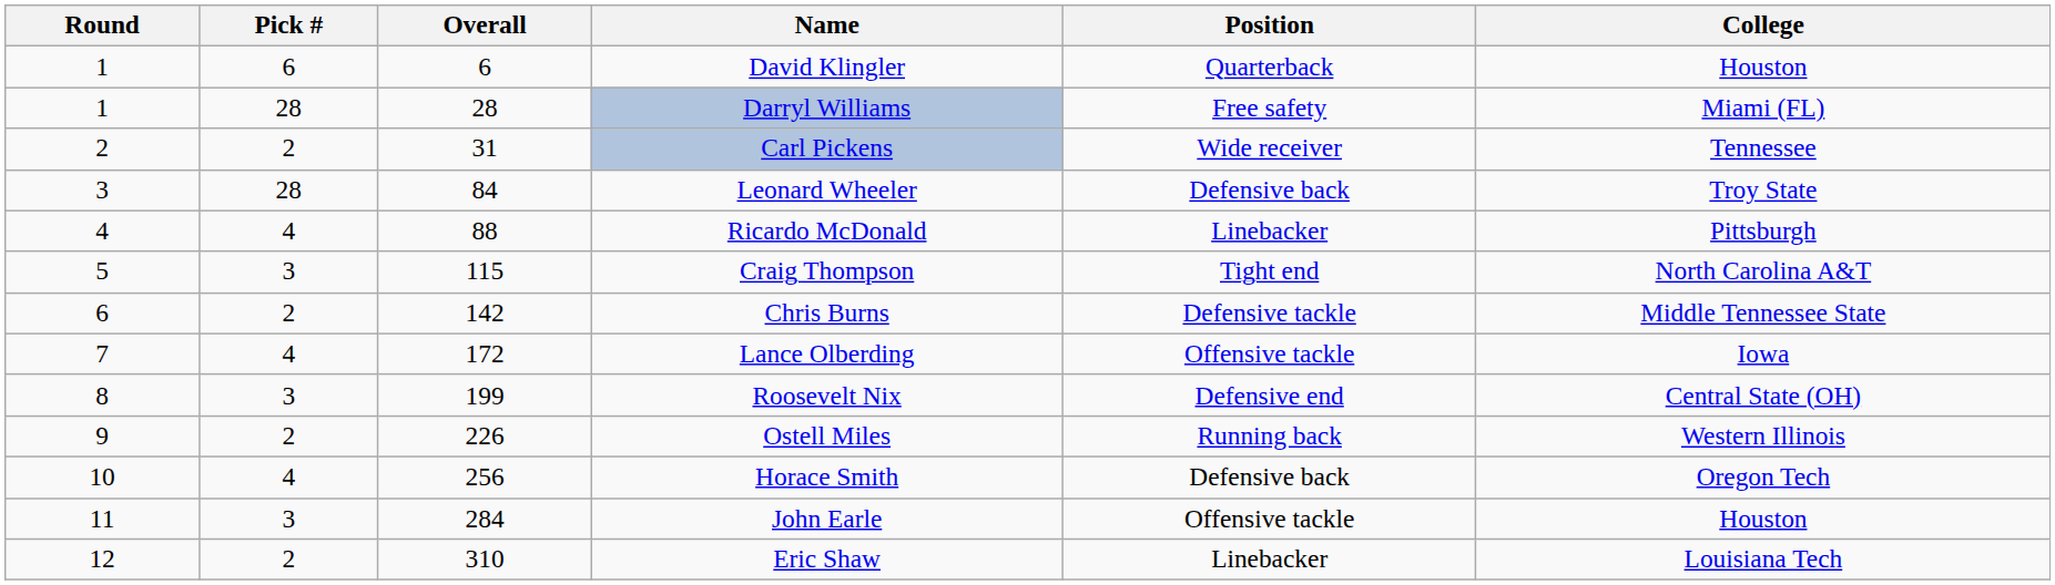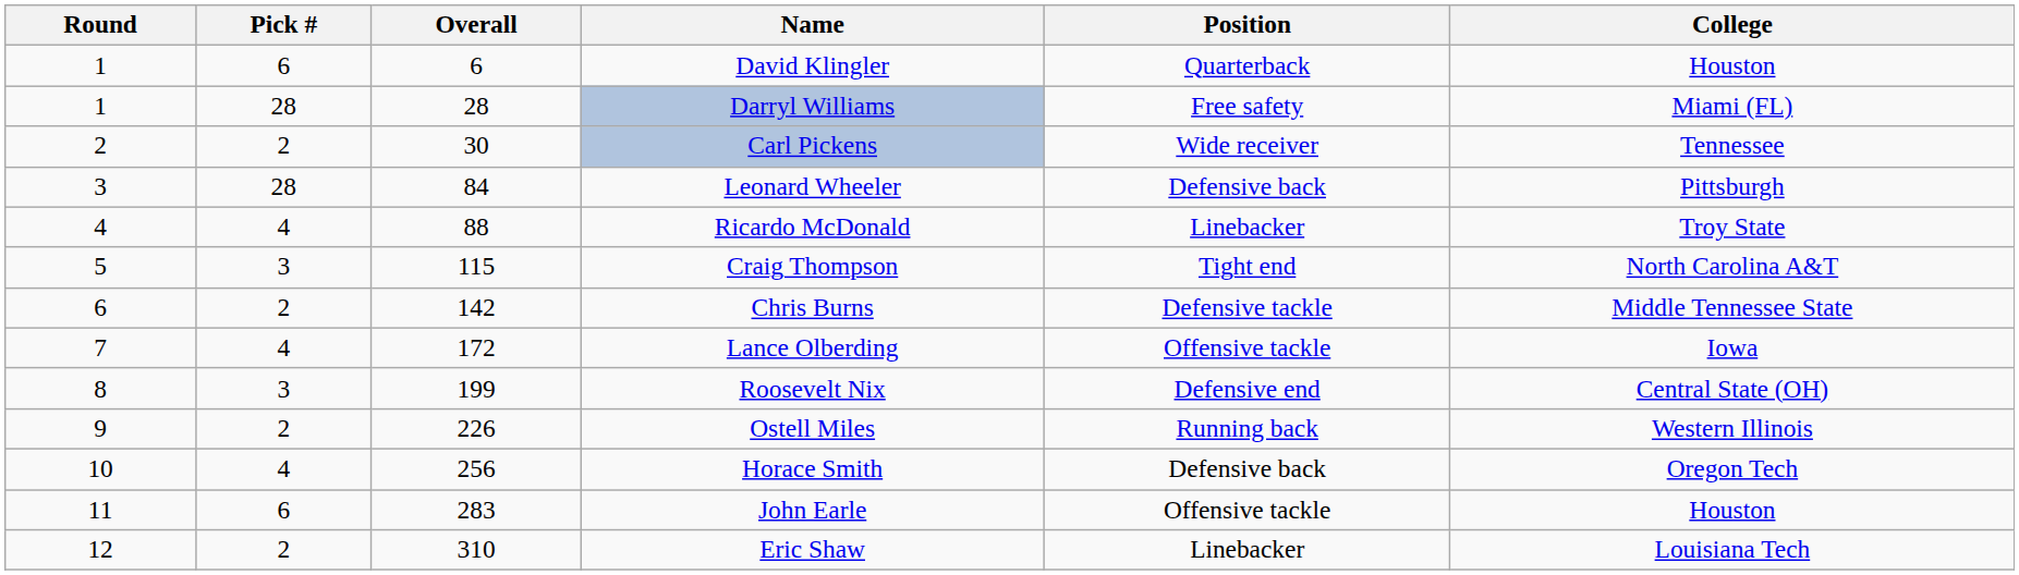Carl Pickens | Overall: 31 -> 30
Leonard Wheeler | College: Troy State -> Pittsburgh
Ricardo McDonald | College: Pittsburgh -> Troy State
John Earle | Pick #: 3 -> 6
John Earle | Overall: 284 -> 283
